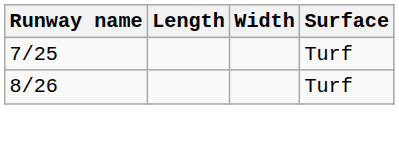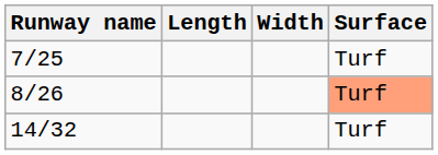8/26 | Surface: no background -> lightsalmon background
+ row: 14/32 | Turf
